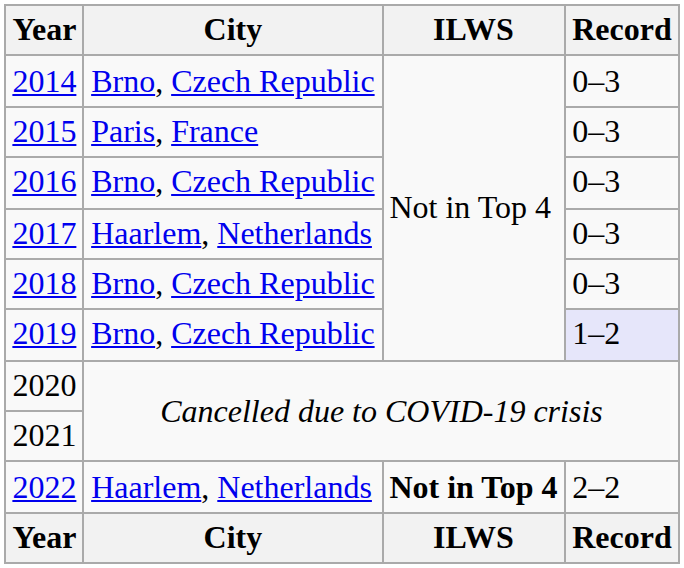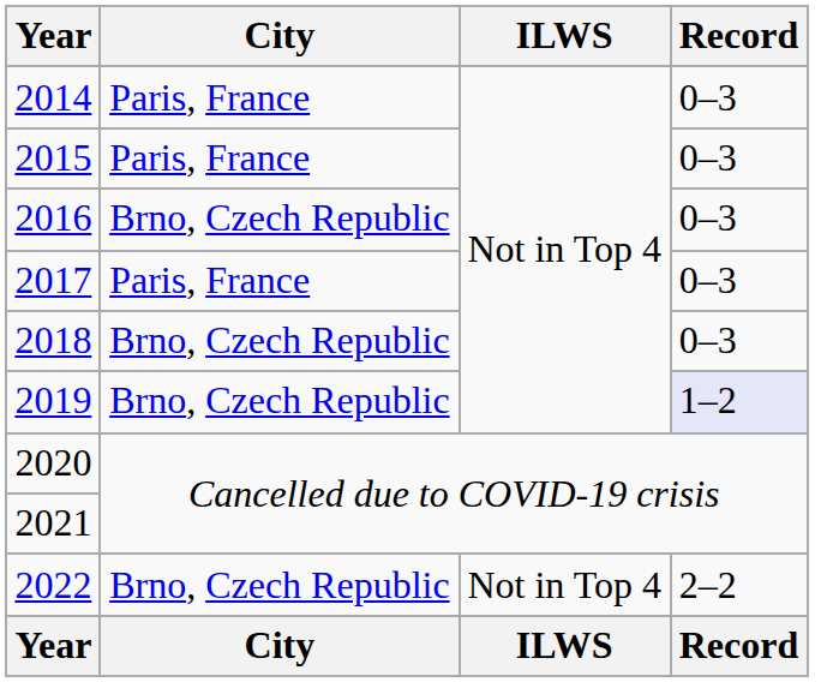2014 | City: Brno, Czech Republic -> Paris, France
2017 | City: Haarlem, Netherlands -> Paris, France
2022 | City: Haarlem, Netherlands -> Brno, Czech Republic
2022 | ILWS: bold -> normal
